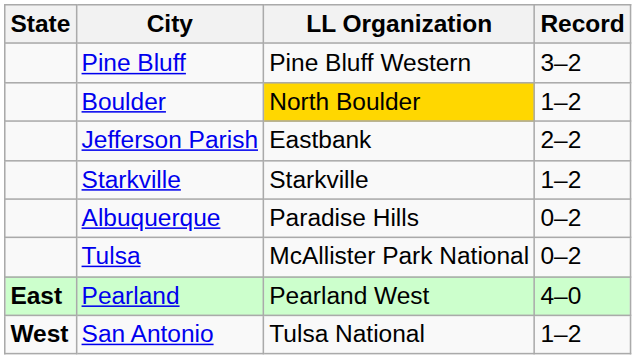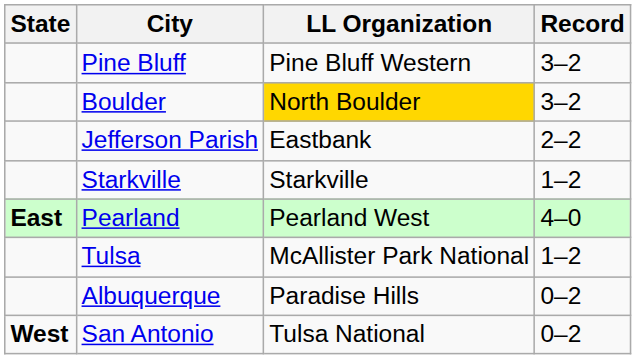Boulder | Record: 1–2 -> 3–2
rows swapped: Albuquerque <-> Pearland
Tulsa | Record: 0–2 -> 1–2
San Antonio | Record: 1–2 -> 0–2
